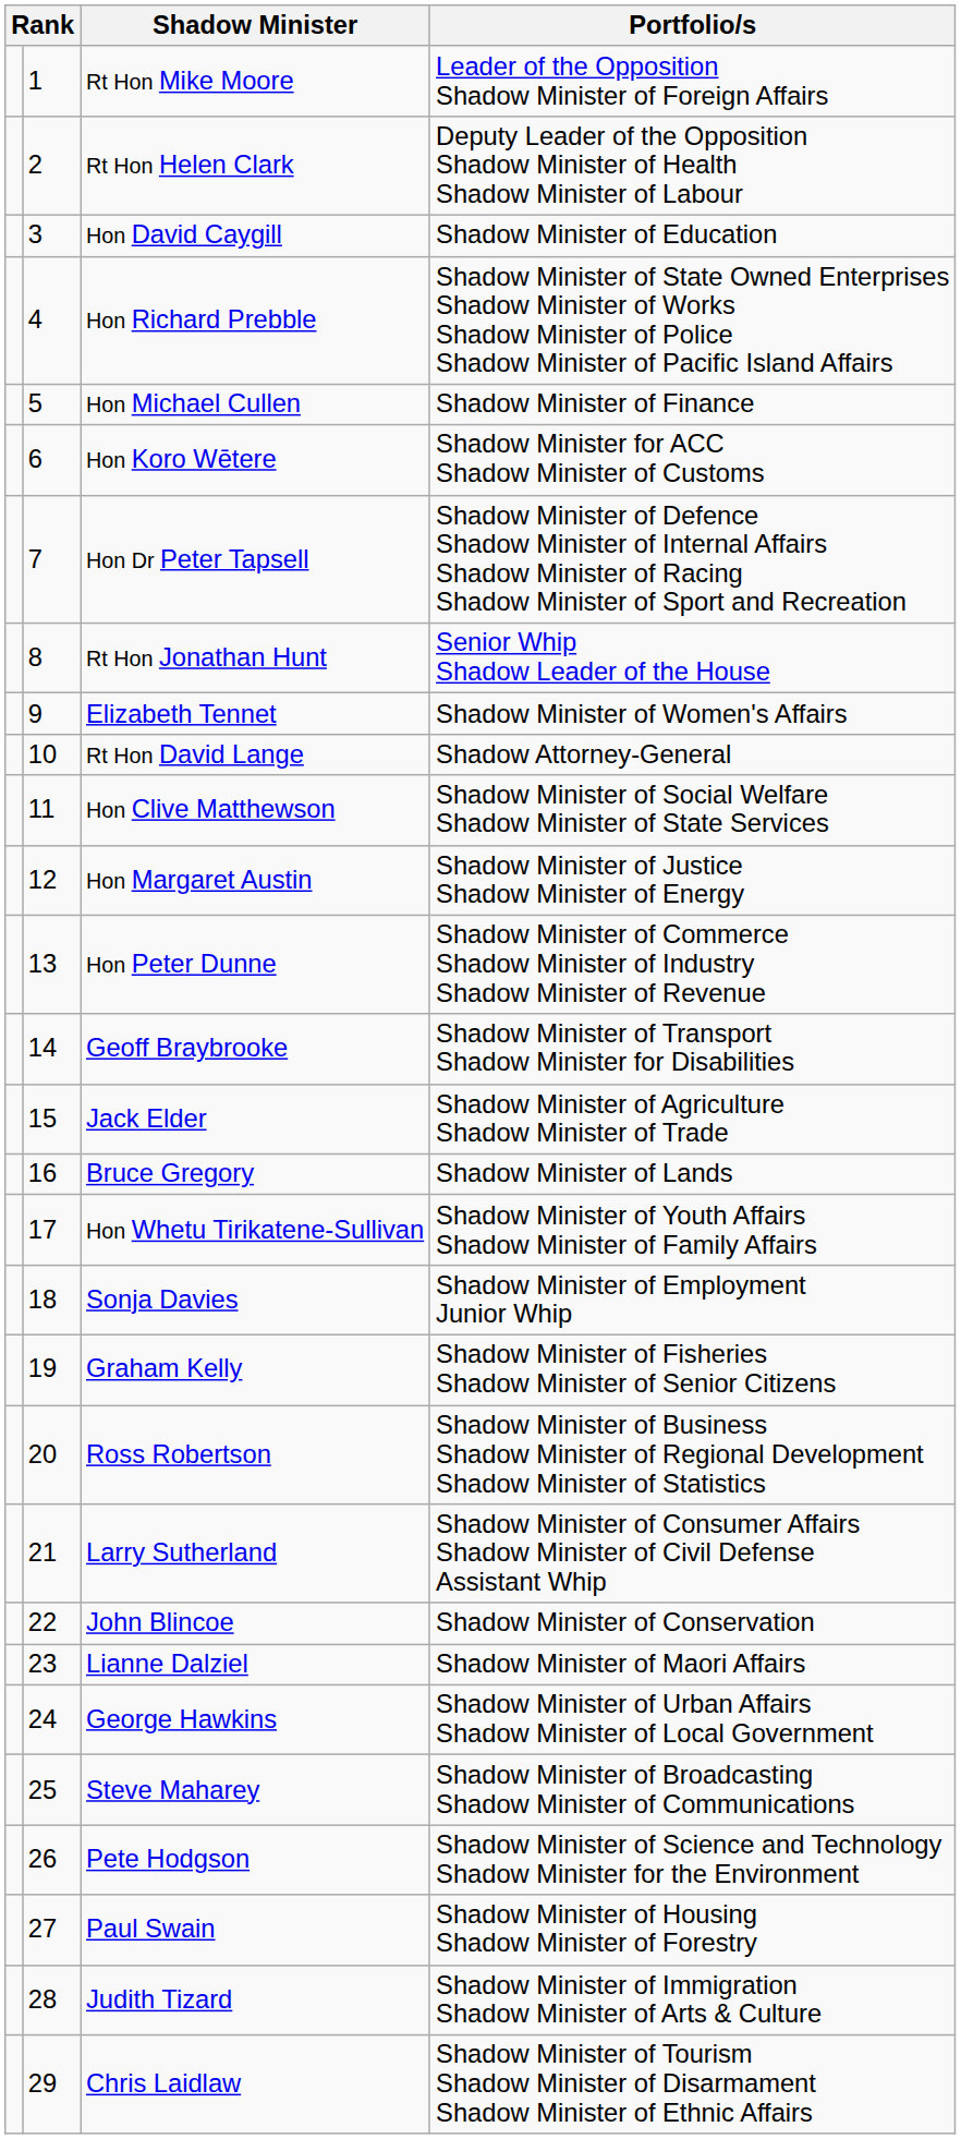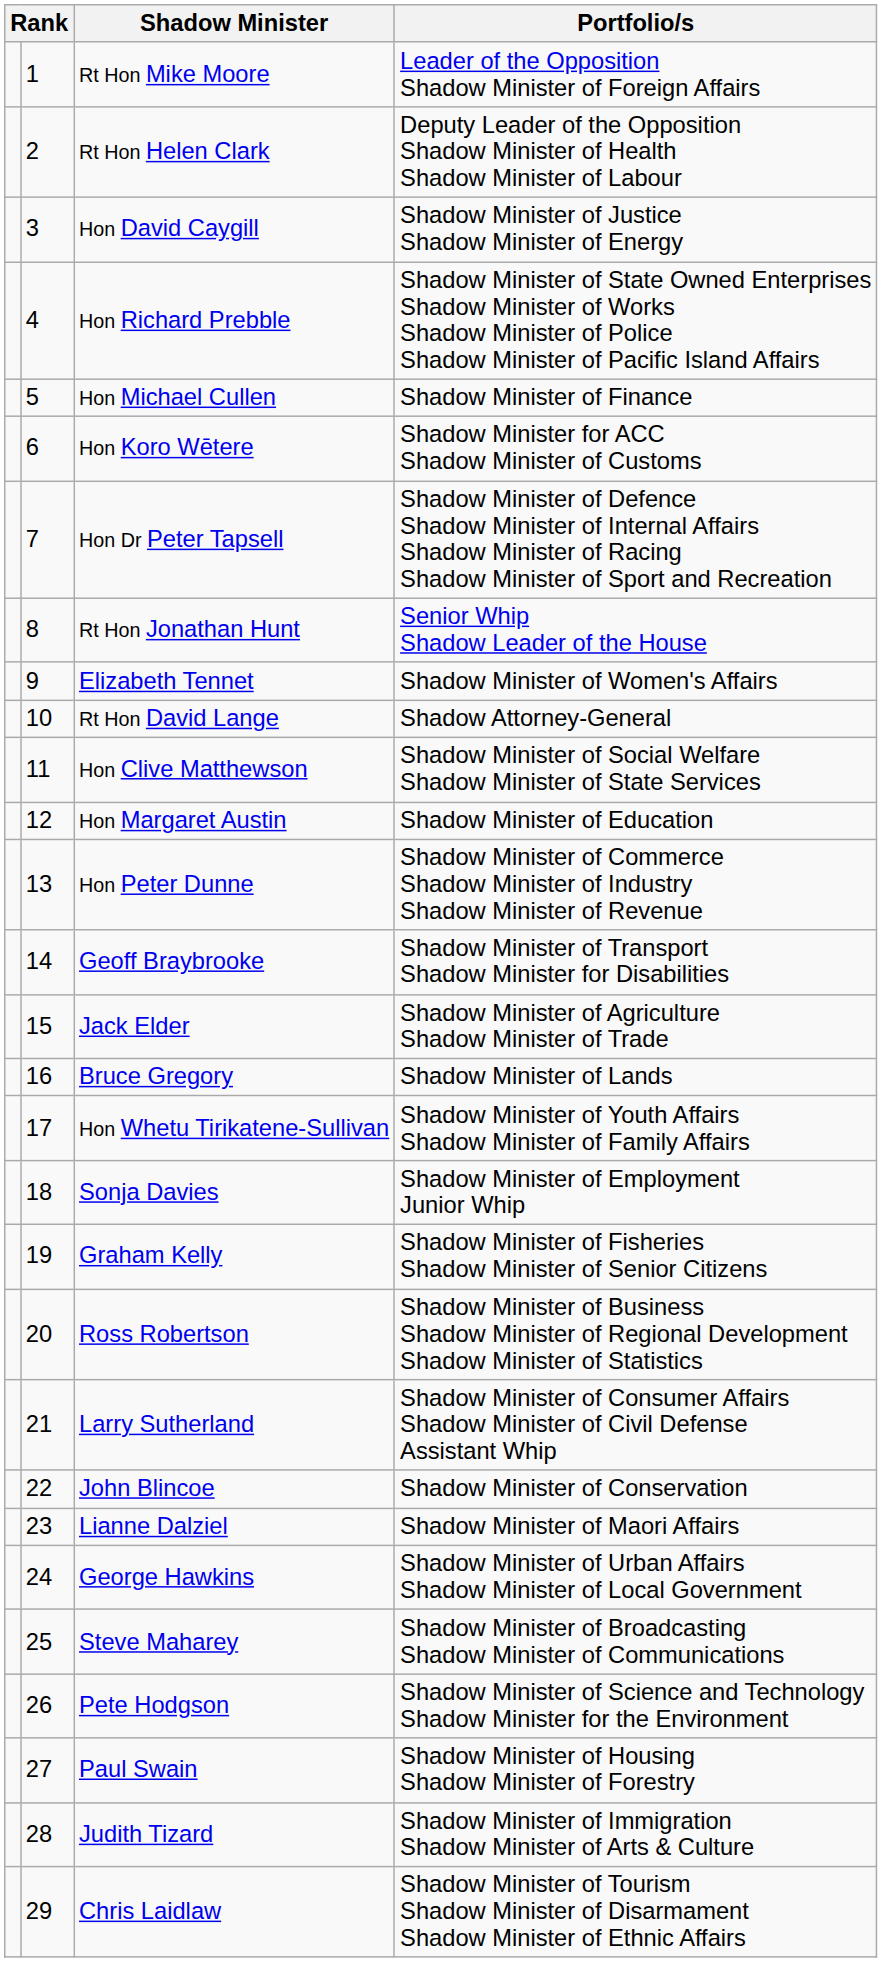Hon David Caygill | Portfolio/s: Shadow Minister of Education -> Shadow Minister of Justice Shadow Minister of Energy
Hon Margaret Austin | Portfolio/s: Shadow Minister of Justice Shadow Minister of Energy -> Shadow Minister of Education
